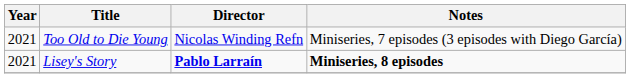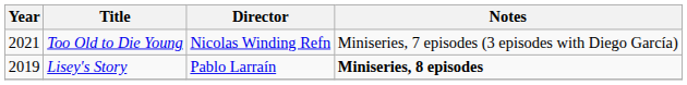Lisey's Story | Year: 2021 -> 2019
Lisey's Story | Director: bold -> normal
